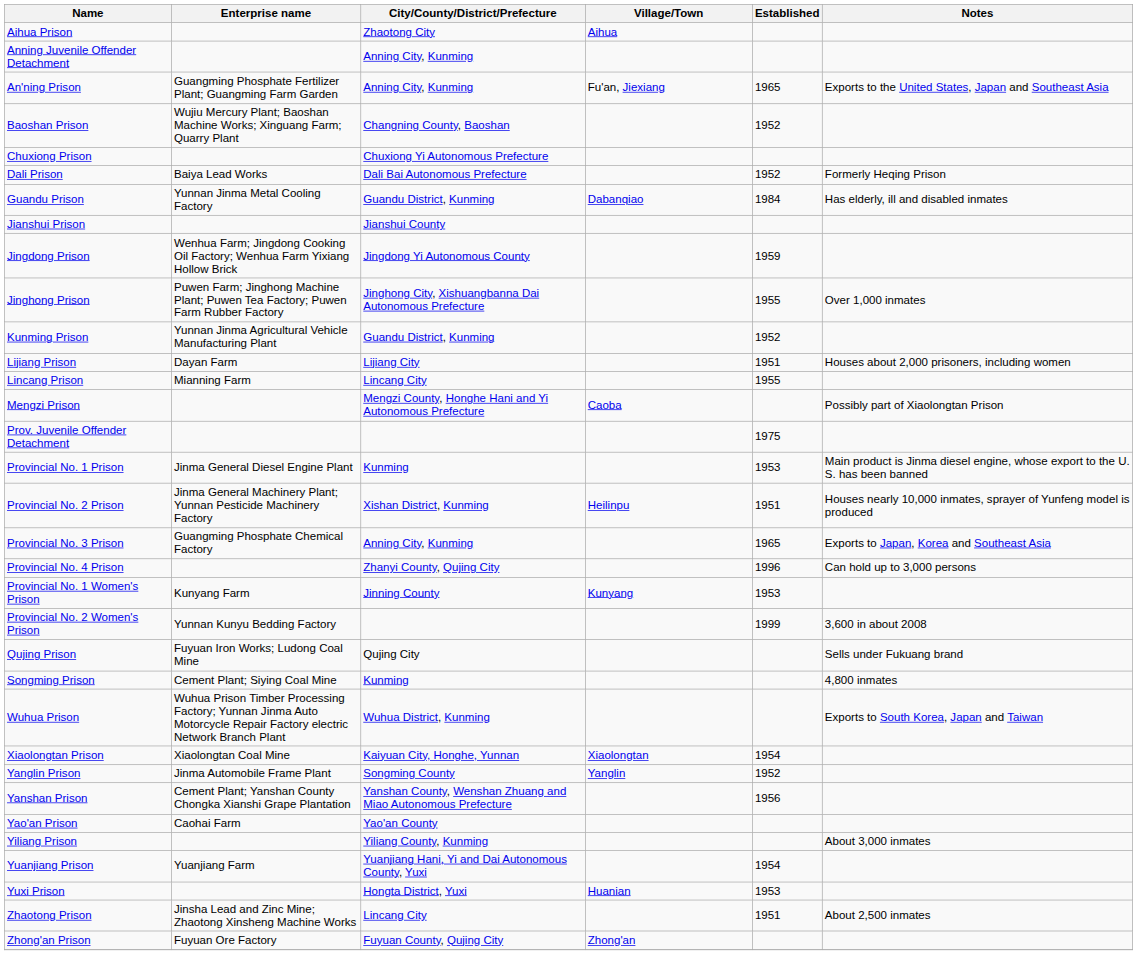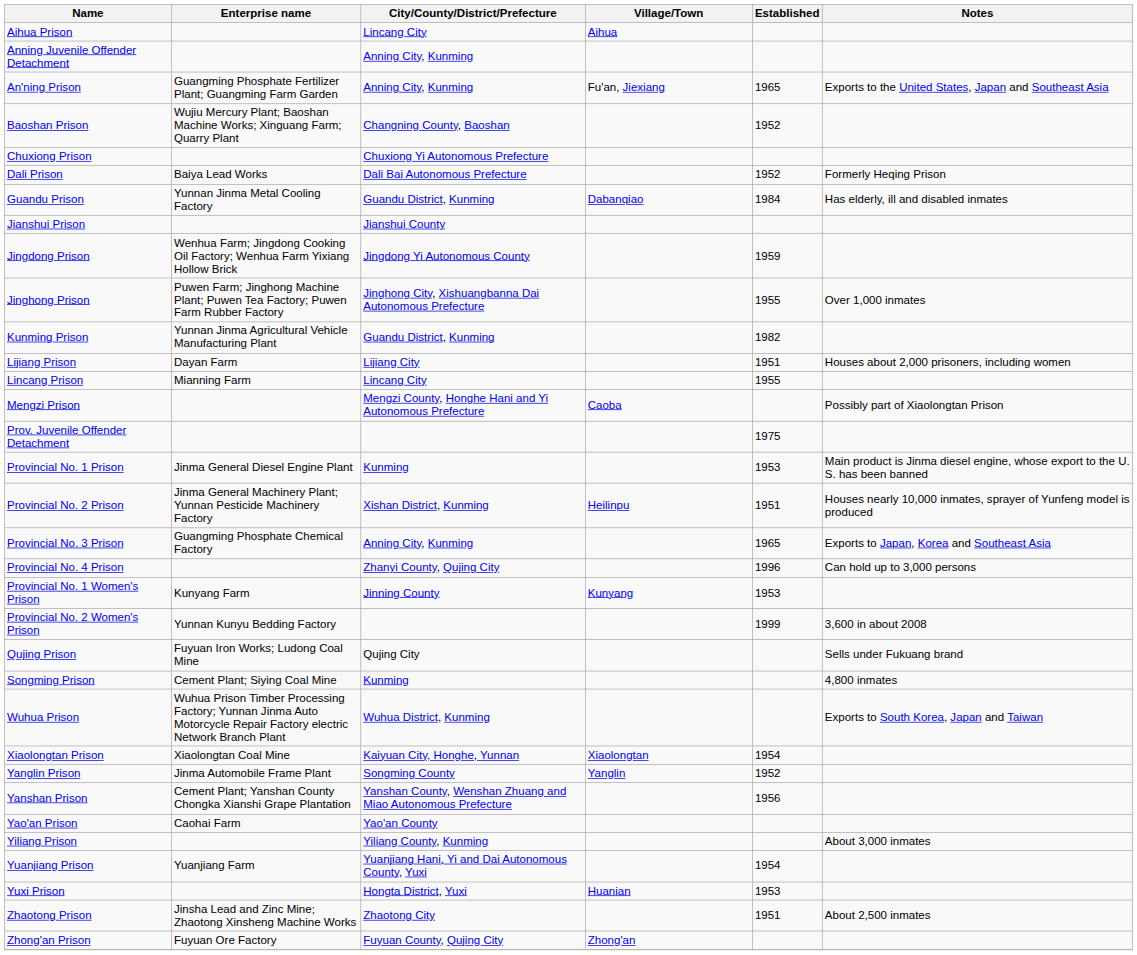Aihua Prison | City/County/District/Prefecture: Zhaotong City -> Lincang City
Kunming Prison | Established: 1952 -> 1982
Zhaotong Prison | City/County/District/Prefecture: Lincang City -> Zhaotong City
